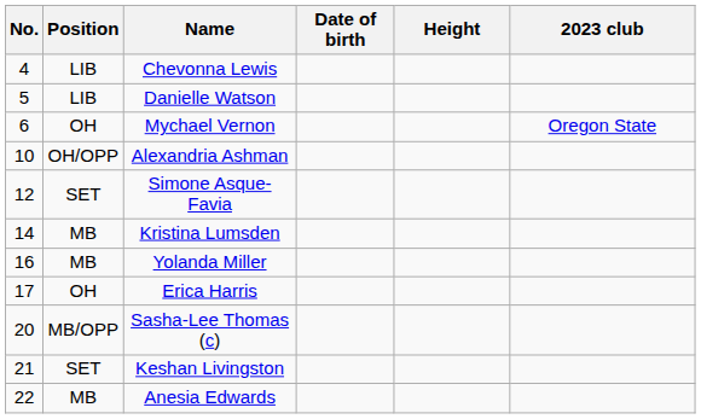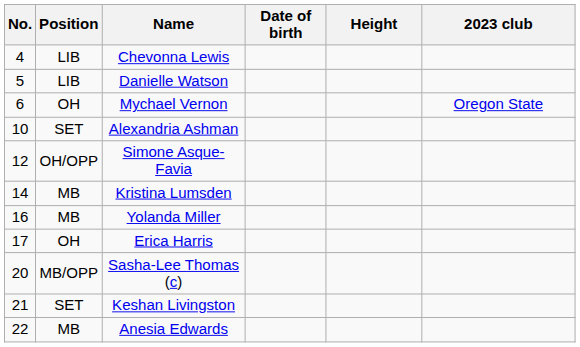Alexandria Ashman | Position: OH/OPP -> SET
Simone Asque-Favia | Position: SET -> OH/OPP
